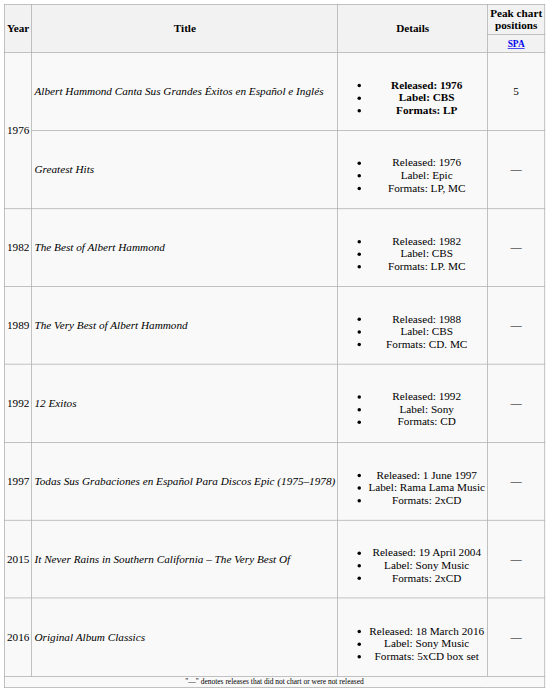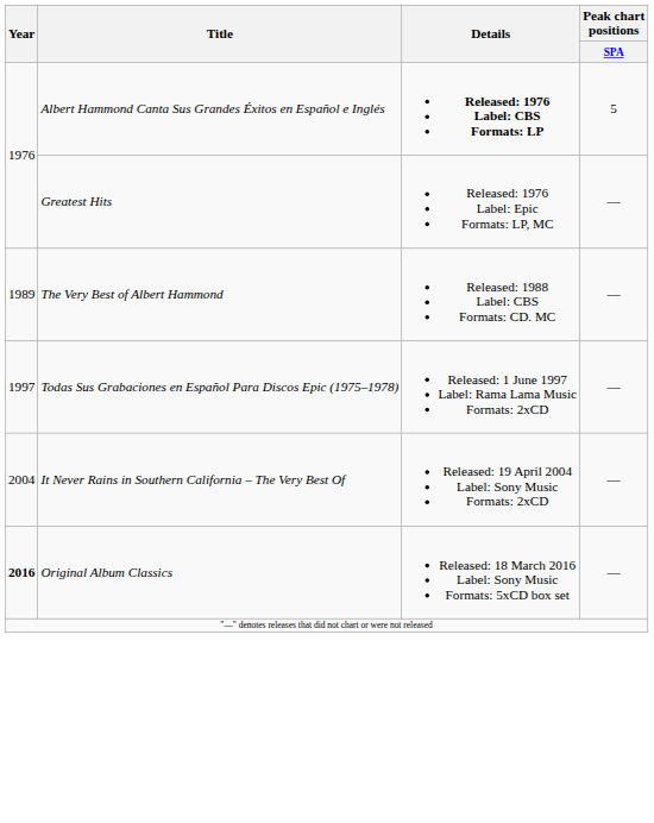- row: 1982 | The Best of Albert Hammond | Released: 1982 Label: CBS Formats: LP. MC | —
- row: 1992 | 12 Exitos | Released: 1992 Label: Sony Formats: CD | —
It Never Rains in Southern California – The Very Best Of | Year: 2015 -> 2004
Original Album Classics | Year: normal -> bold
